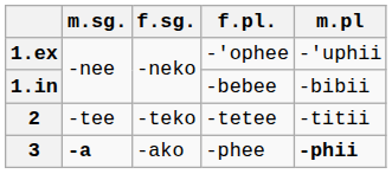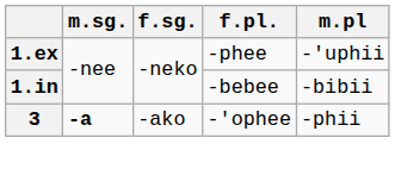1.ex | f.pl.: -'ophee -> -phee
- row: 2 | -tee | -teko | -tetee | -titii
3 | f.pl.: -phee -> -'ophee
3 | m.pl: bold -> normal
